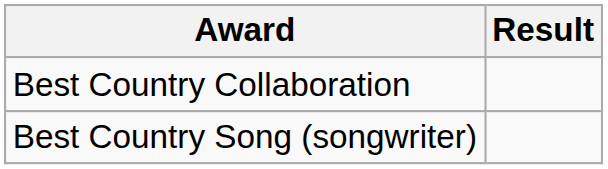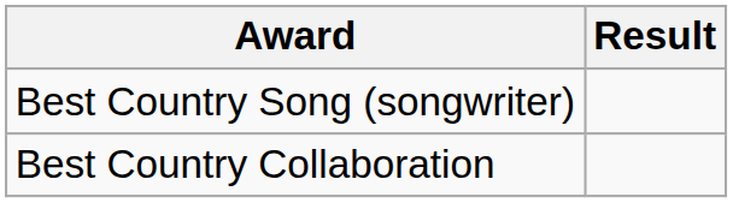rows swapped: Best Country Collaboration <-> Best Country Song (songwriter)
